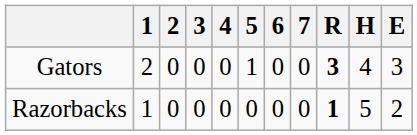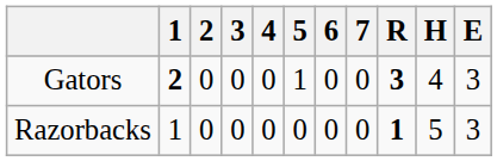Gators | 1: normal -> bold
Razorbacks | E: 2 -> 3
